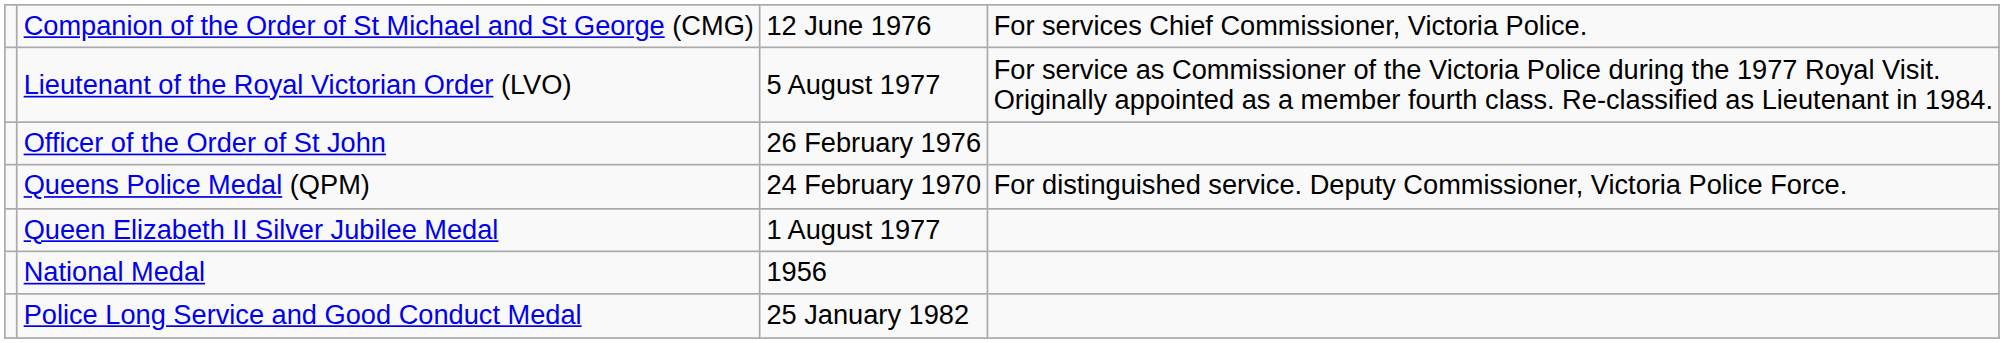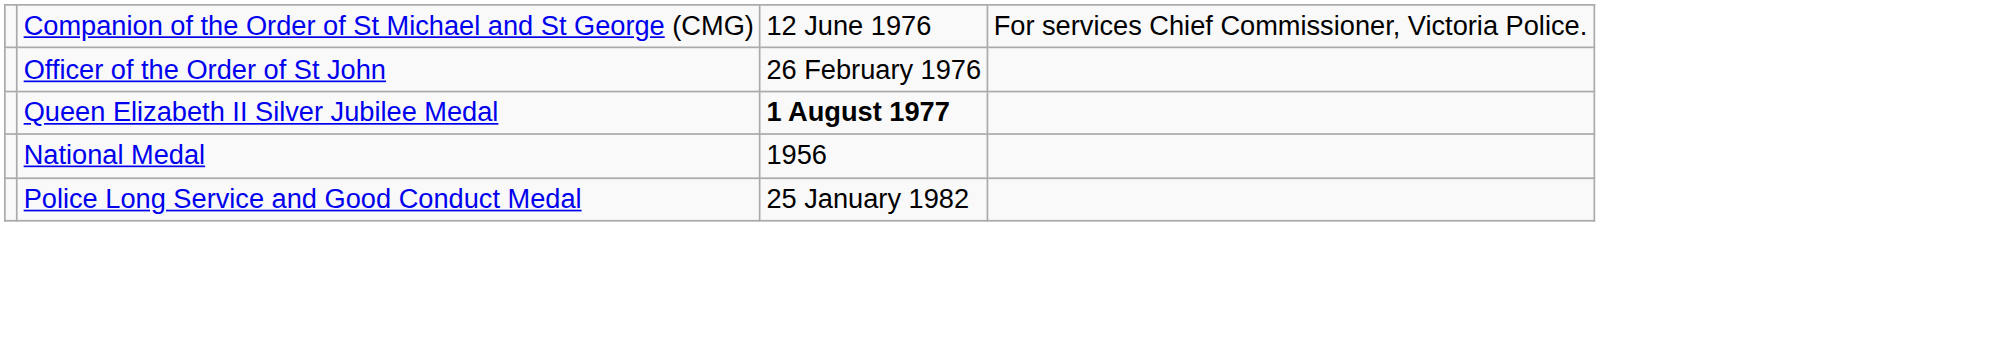- row: Lieutenant of the Royal Victorian Order (LVO) | 5 August 1977 | For service as Commissioner of the Victoria Police during the 1977 Royal Visit. Originally appointed as a member fourth class. Re-classified as Lieutenant in 1984.
- row: Queens Police Medal (QPM) | 24 February 1970 | For distinguished service. Deputy Commissioner, Victoria Police Force.
Queen Elizabeth II Silver Jubilee Medal | column 3: normal -> bold
